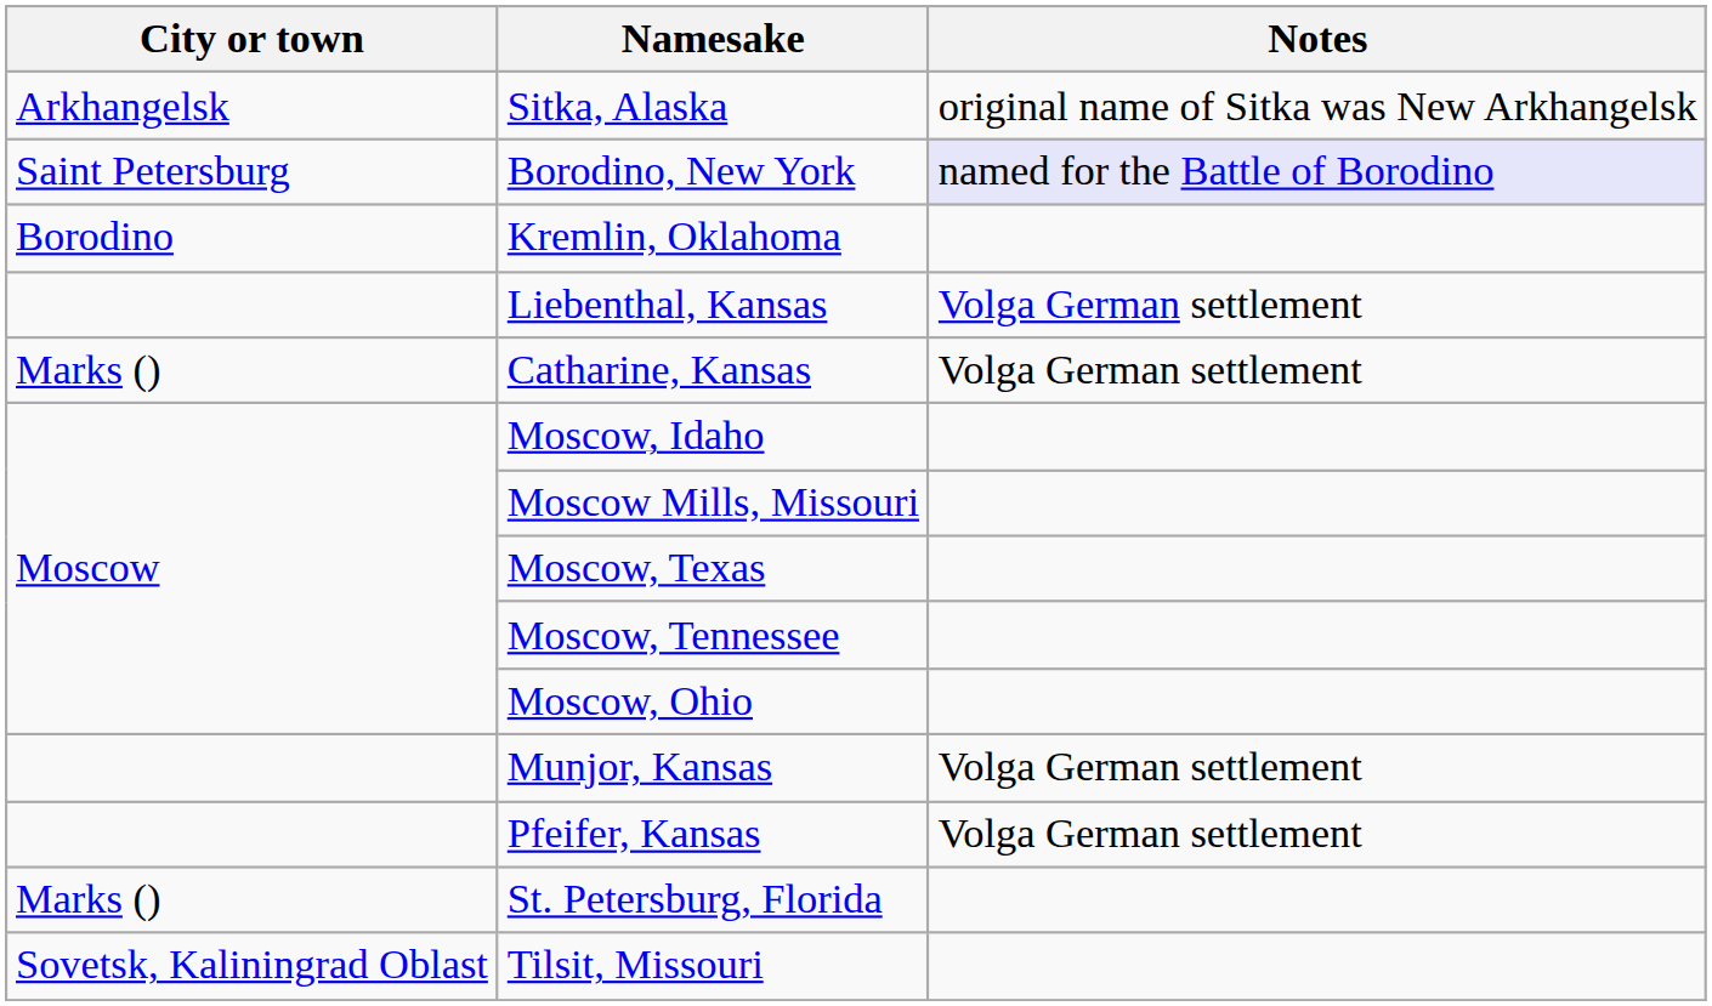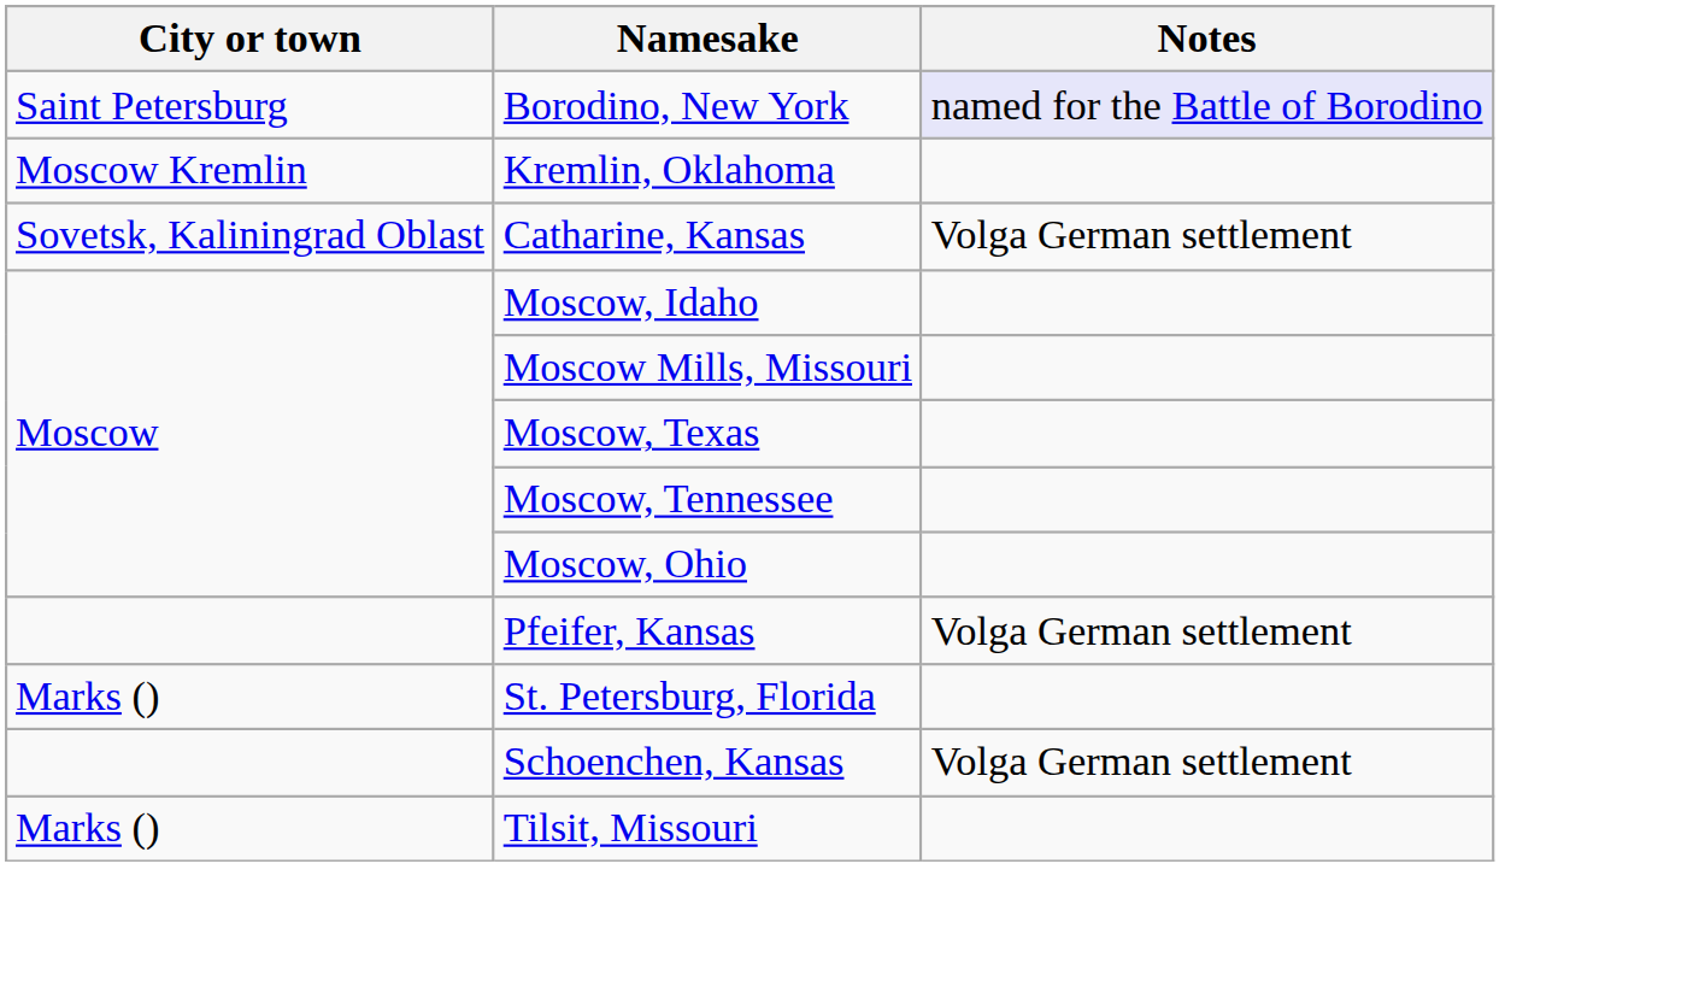- row: Arkhangelsk | Sitka, Alaska | original name of Sitka was New Arkhangelsk
Kremlin, Oklahoma | City or town: Borodino -> Moscow Kremlin
- row: Liebenthal, Kansas | Volga German settlement
Catharine, Kansas | City or town: Marks () -> Sovetsk, Kaliningrad Oblast
- row: Munjor, Kansas | Volga German settlement
+ row: Schoenchen, Kansas | Volga German settlement
Tilsit, Missouri | City or town: Sovetsk, Kaliningrad Oblast -> Marks ()
